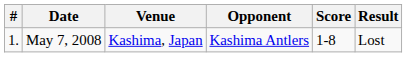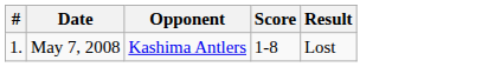- column: Venue | Kashima, Japan
